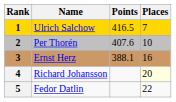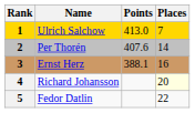Ulrich Salchow | Points: 416.5 -> 413.0
Per Thorén | Places: 10 -> 14
